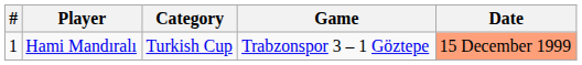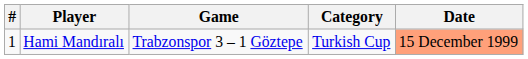columns swapped: Game <-> Category
